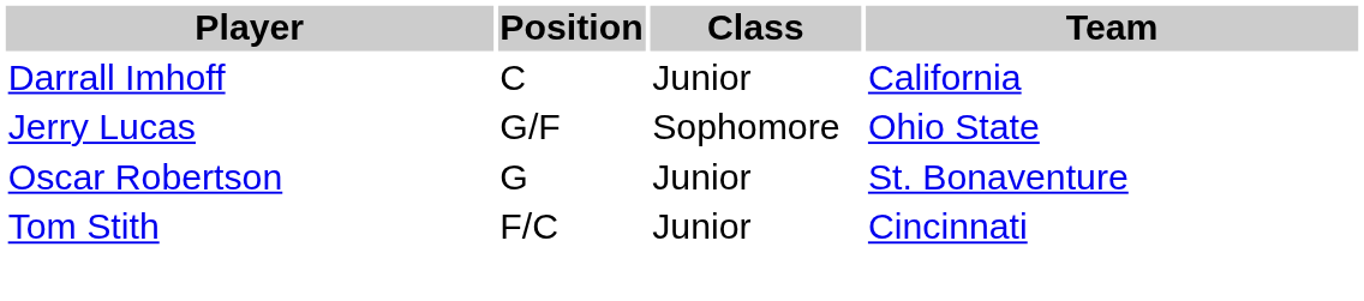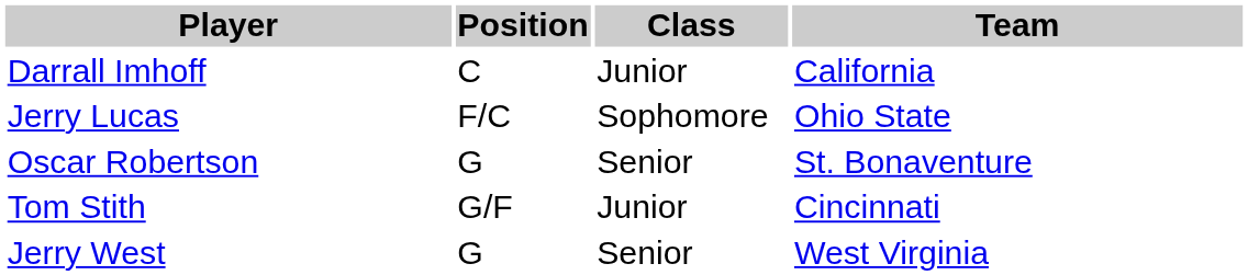Jerry Lucas | Position: G/F -> F/C
Oscar Robertson | Class: Junior -> Senior
Tom Stith | Position: F/C -> G/F
+ row: Jerry West | G | Senior | West Virginia
